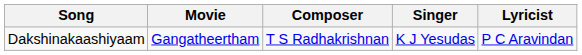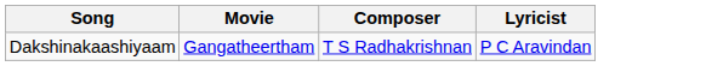- column: Singer | K J Yesudas
